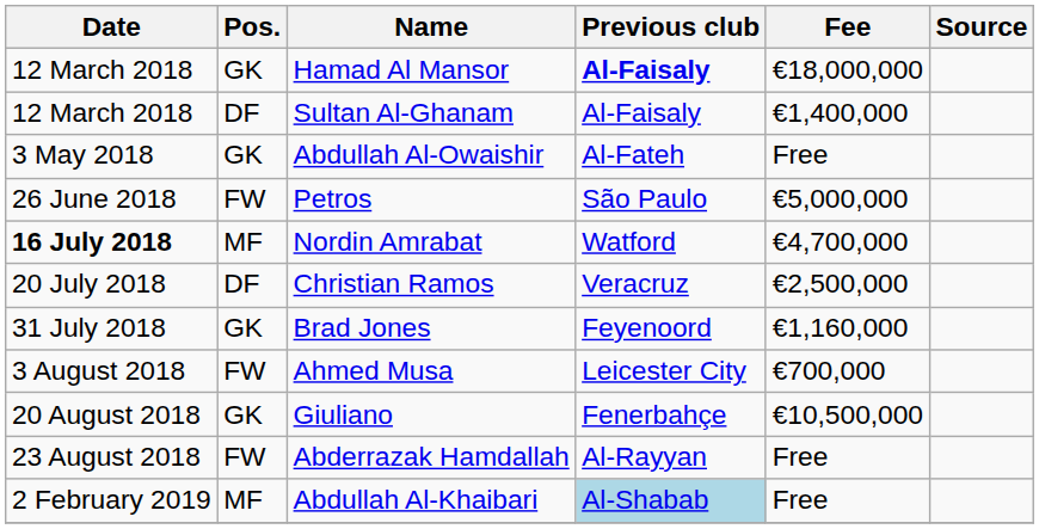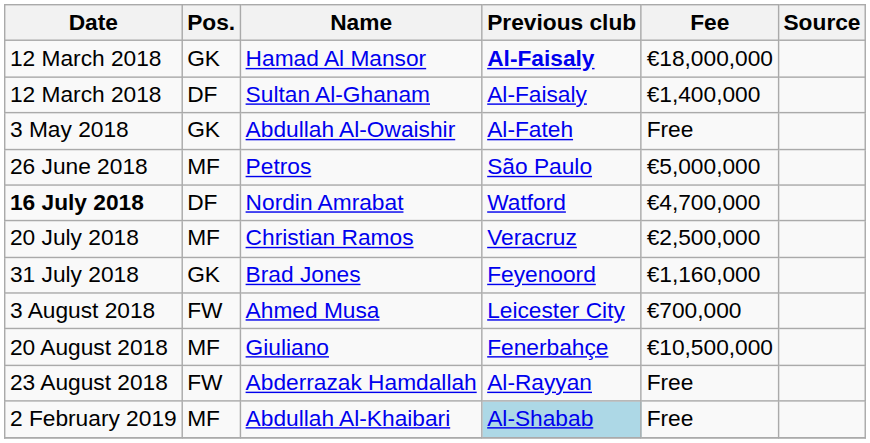Petros | Pos.: FW -> MF
Nordin Amrabat | Pos.: MF -> DF
Christian Ramos | Pos.: DF -> MF
Giuliano | Pos.: GK -> MF
